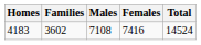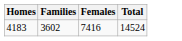- column: Males | 7108
